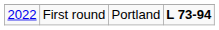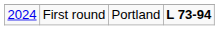First round | column 1: 2022 -> 2024
